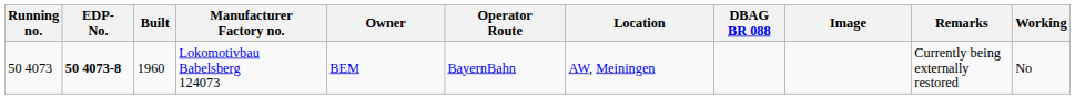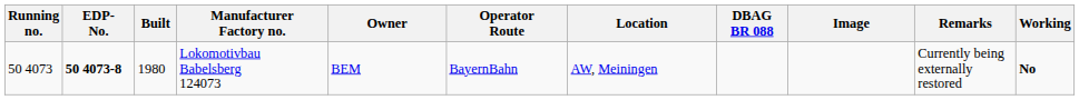Lokomotivbau Babelsberg 124073 | Built: 1960 -> 1980
Lokomotivbau Babelsberg 124073 | Working: normal -> bold
